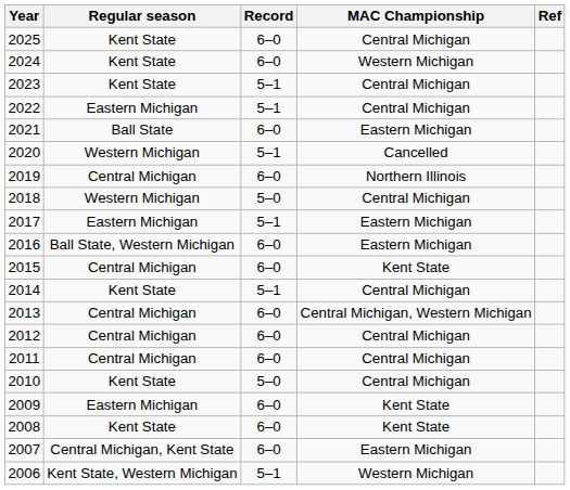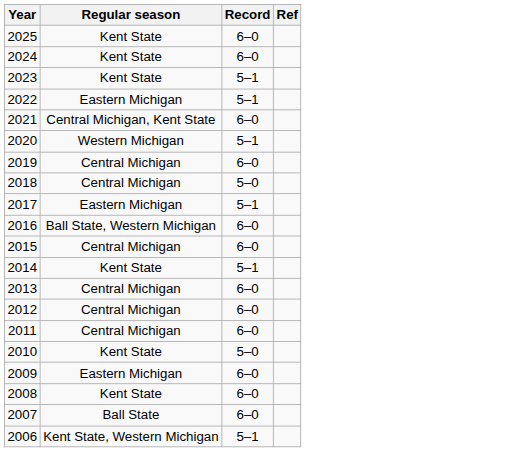- column: MAC Championship | Central Michigan | Western Michigan | Central Michigan | Central Michigan | Eastern Michigan | Cancelled | Northern Illinois | Central Michigan | Eastern Michigan | Eastern Michigan | Kent State | Central Michigan | Central Michigan, Western Michigan | Central Michigan | Central Michigan | Central Michigan | Kent State | Kent State | Eastern Michigan | Western Michigan
2021 | Regular season: Ball State -> Central Michigan, Kent State
2018 | Regular season: Western Michigan -> Central Michigan
2007 | Regular season: Central Michigan, Kent State -> Ball State
